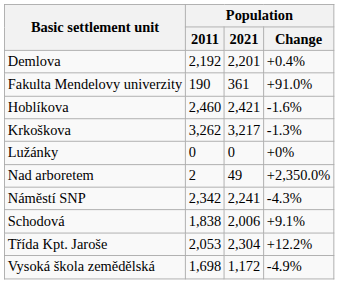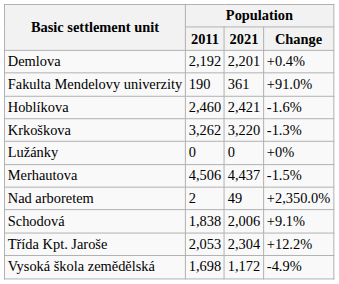Krkoškova | Population / 2021: 3,217 -> 3,220
+ row: Merhautova | 4,506 | 4,437 | -1.5%
- row: Náměstí SNP | 2,342 | 2,241 | -4.3%
